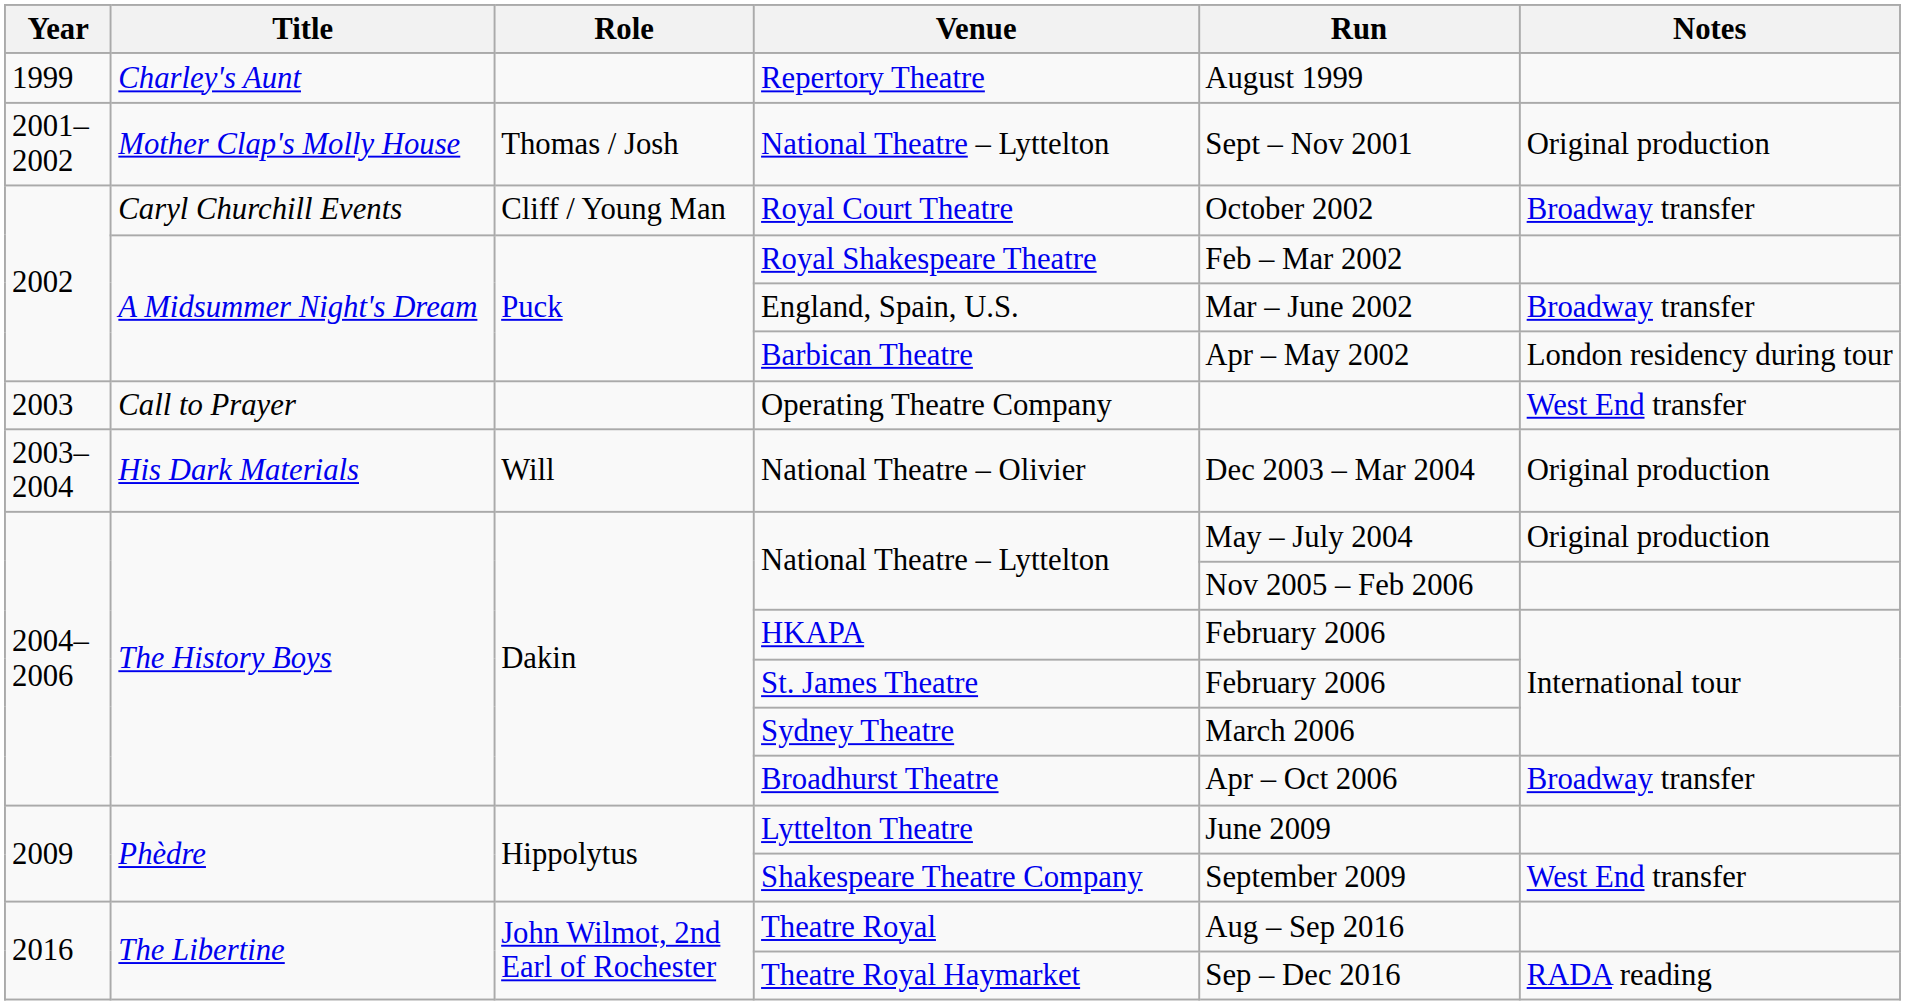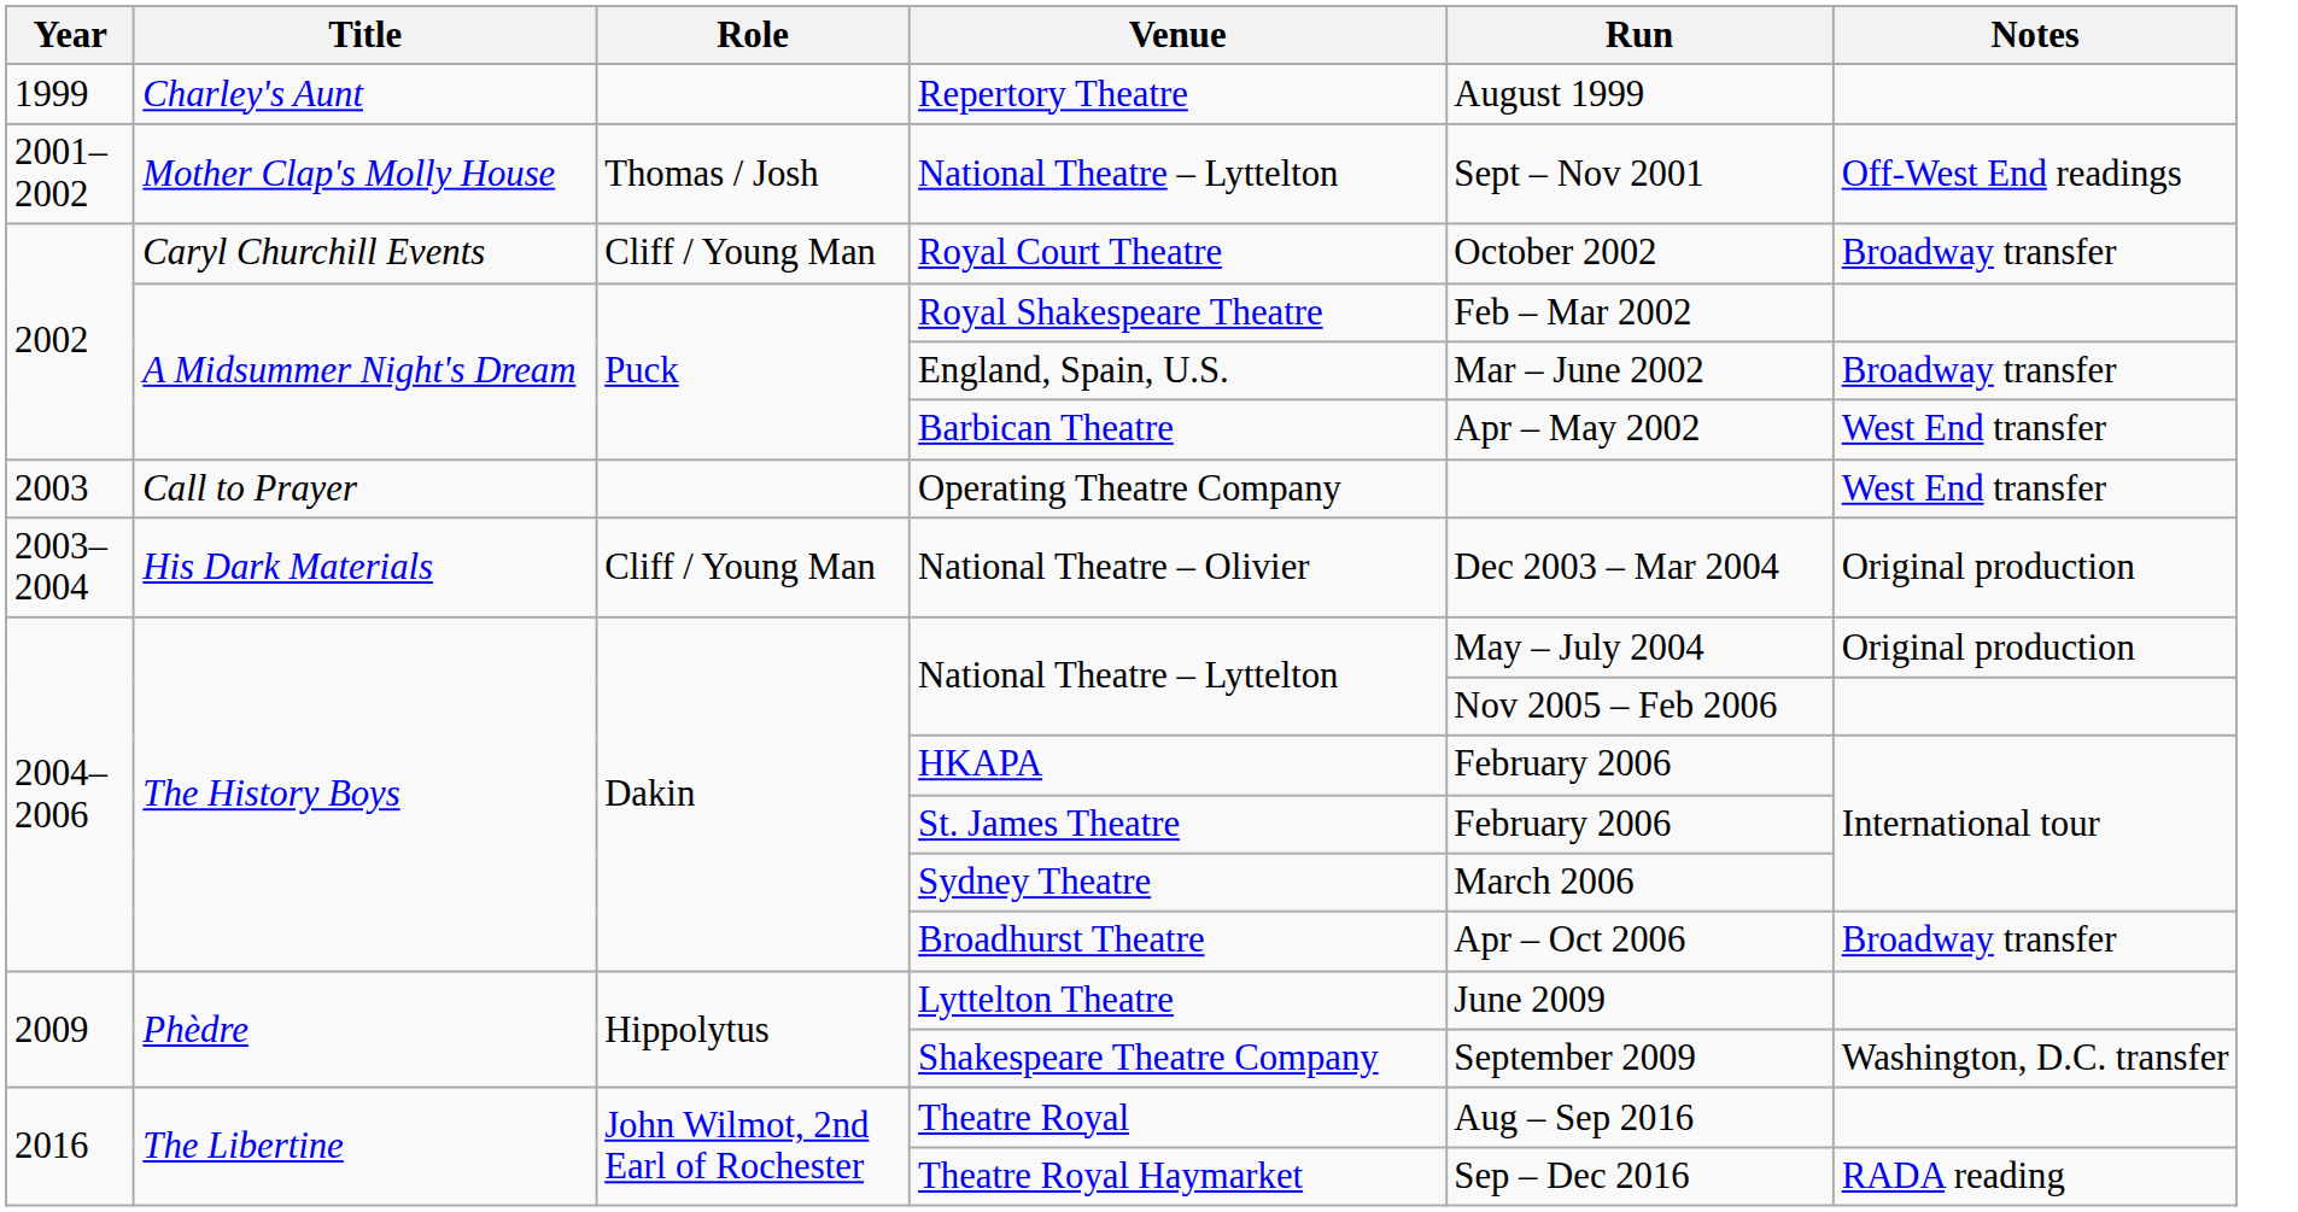Mother Clap's Molly House / National Theatre – Lyttelton | Notes: Original production -> Off-West End readings
Barbican Theatre | Notes: London residency during tour -> West End transfer
National Theatre – Olivier | Role: Will -> Cliff / Young Man
Shakespeare Theatre Company | Notes: West End transfer -> Washington, D.C. transfer
